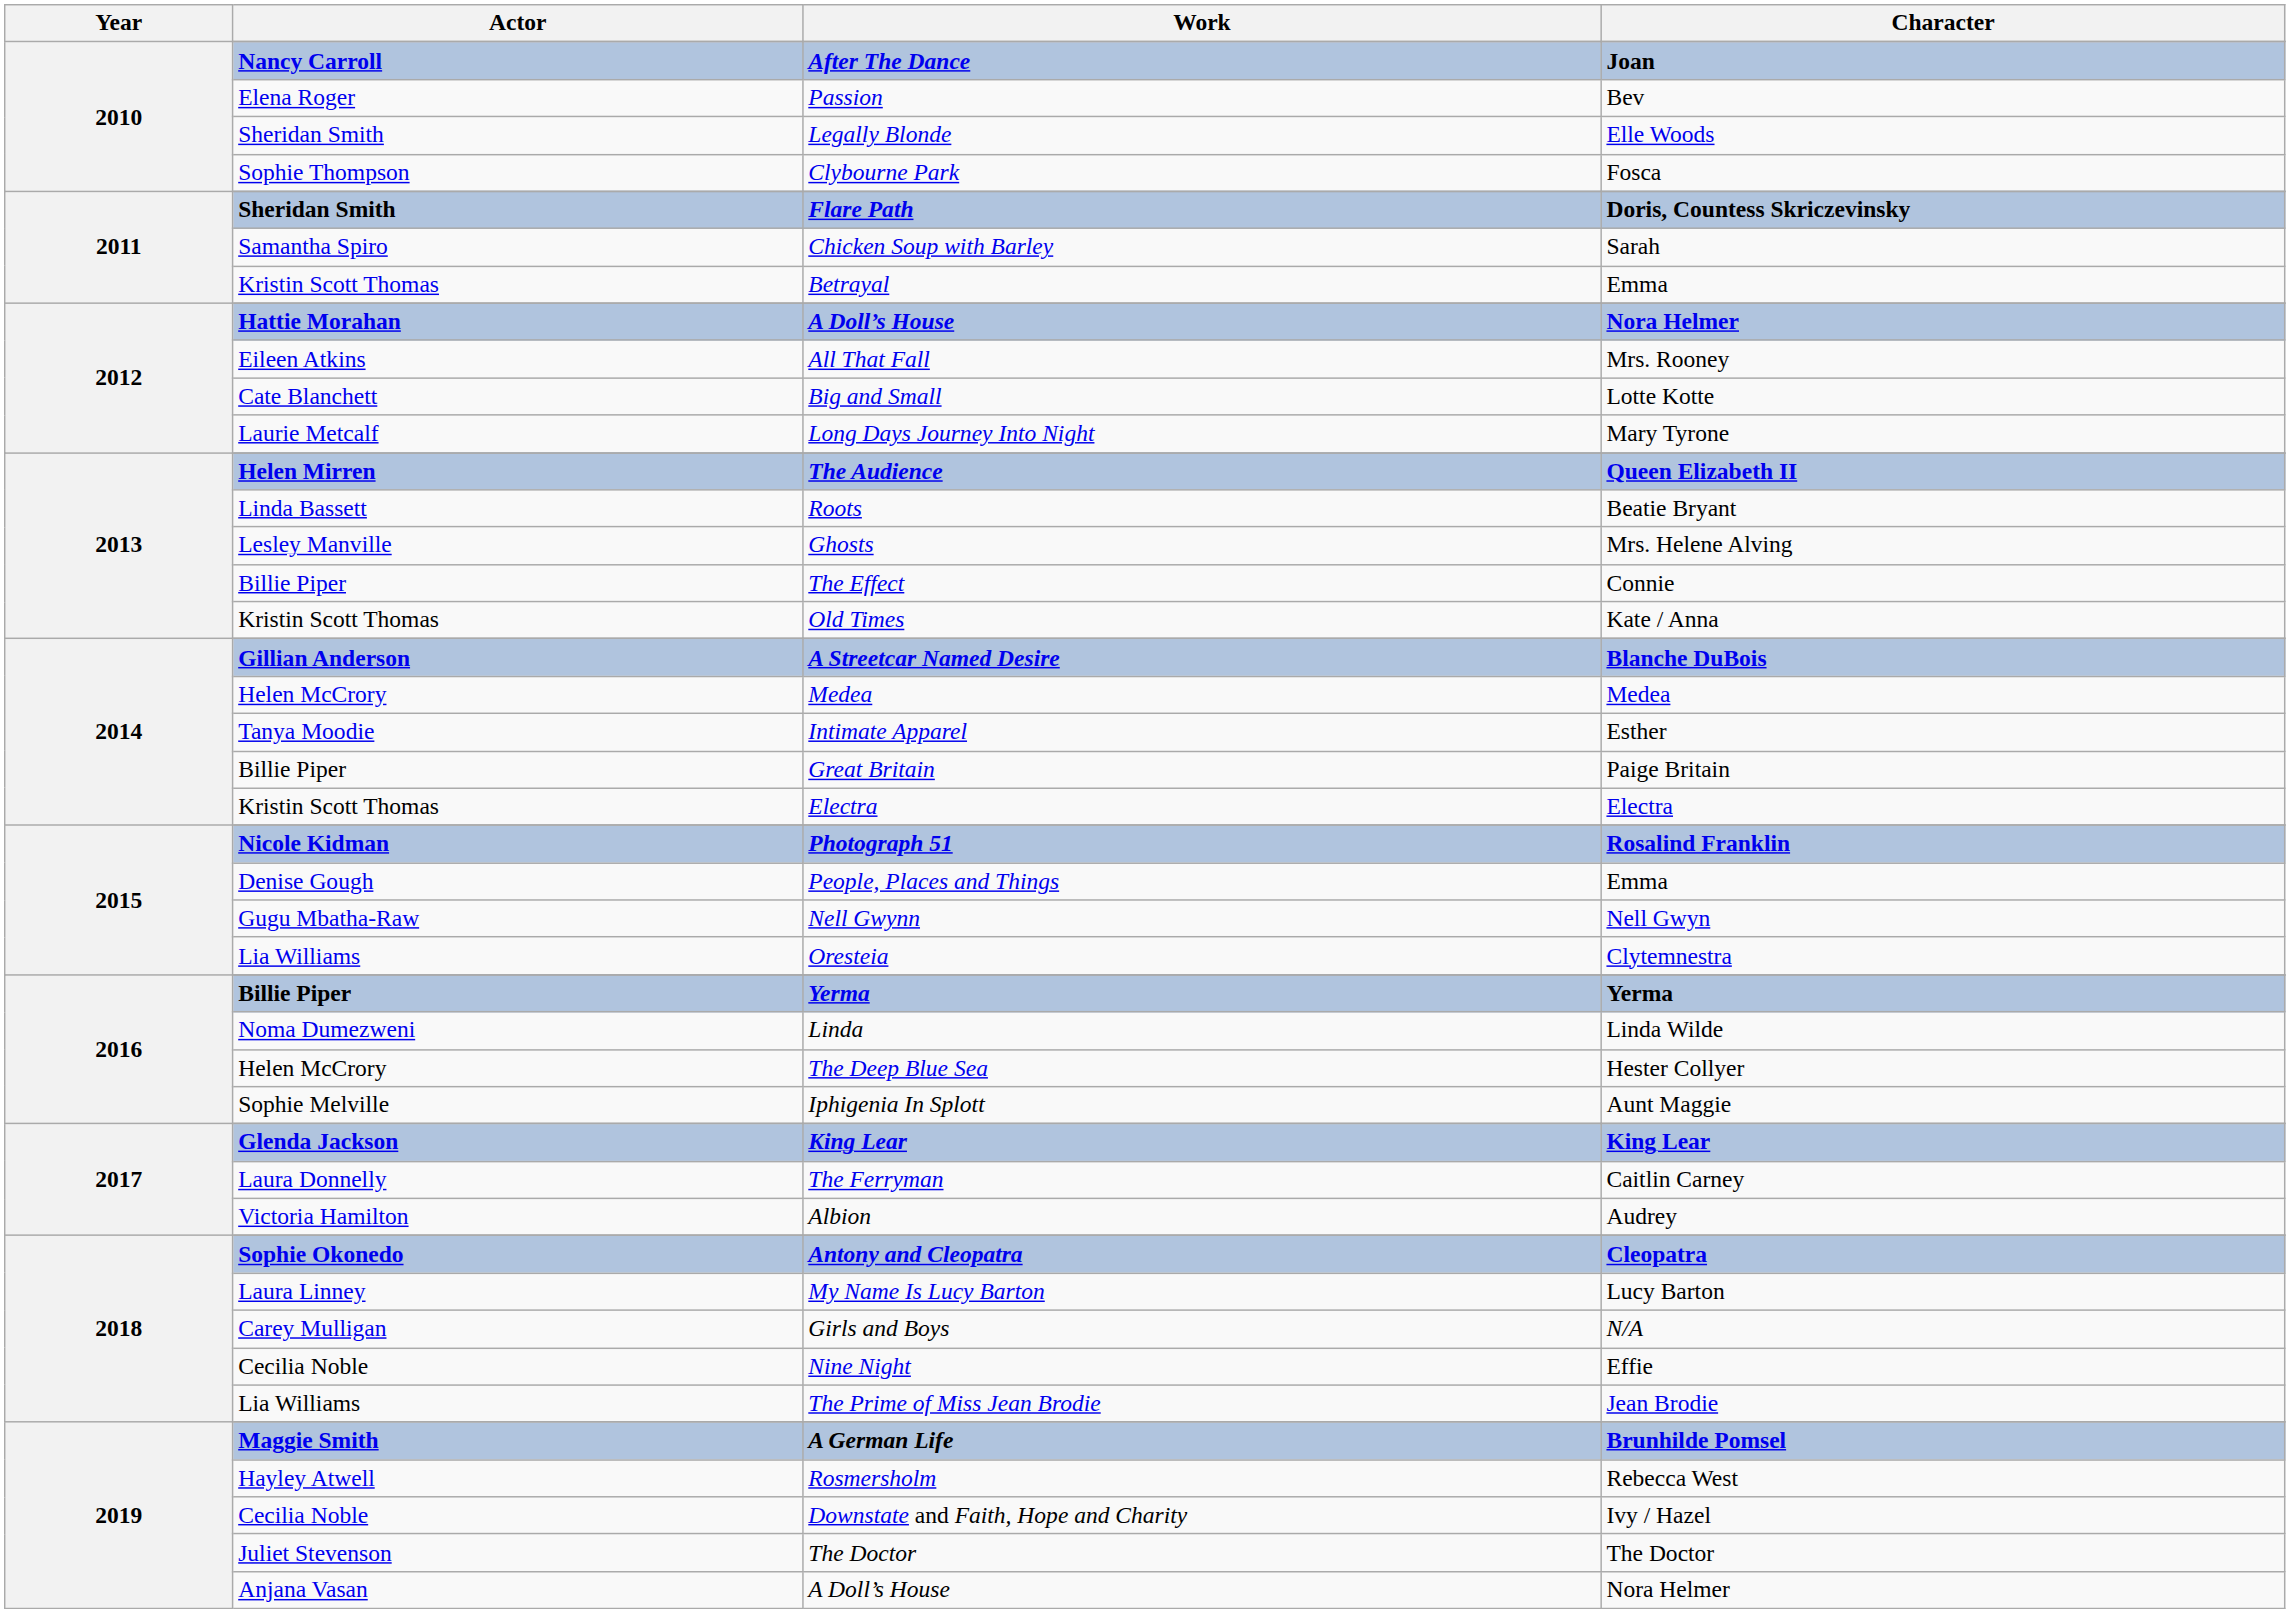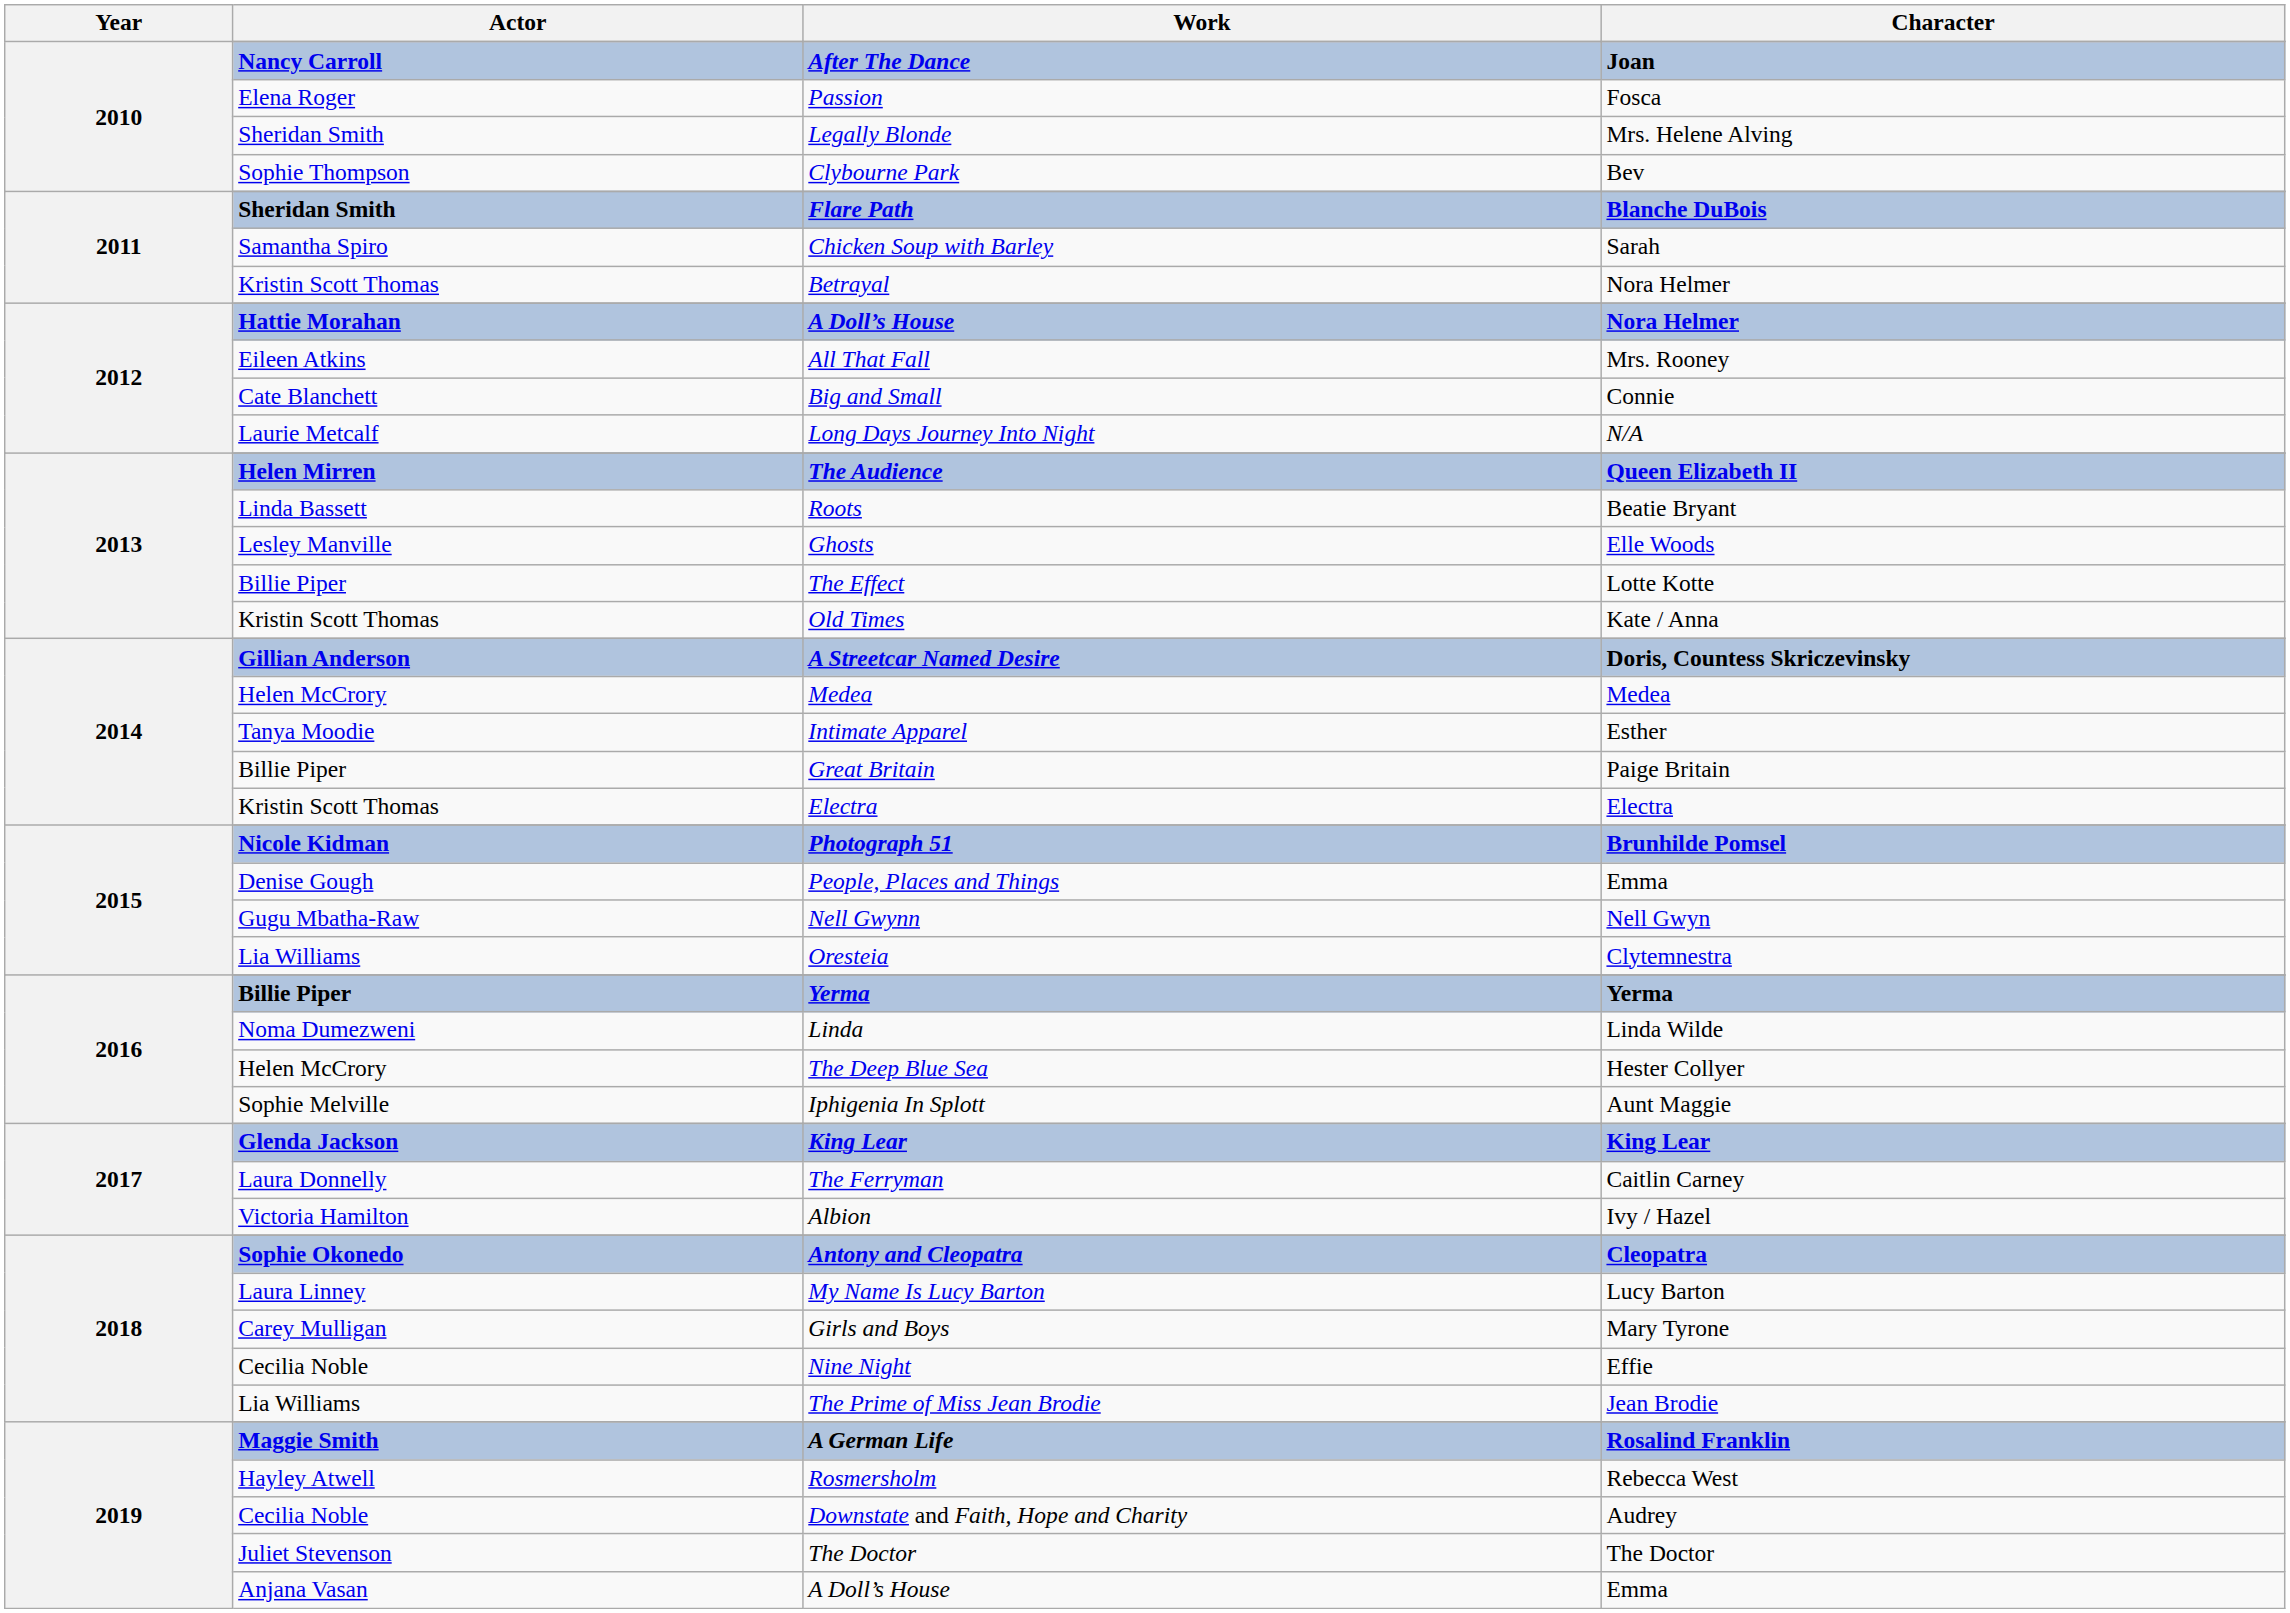Passion | Character: Bev -> Fosca
Legally Blonde | Character: Elle Woods -> Mrs. Helene Alving
Clybourne Park | Character: Fosca -> Bev
Flare Path | Character: Doris, Countess Skriczevinsky -> Blanche DuBois
Betrayal | Character: Emma -> Nora Helmer
Big and Small | Character: Lotte Kotte -> Connie
Long Days Journey Into Night | Character: Mary Tyrone -> N/A
Ghosts | Character: Mrs. Helene Alving -> Elle Woods
The Effect | Character: Connie -> Lotte Kotte
A Streetcar Named Desire | Character: Blanche DuBois -> Doris, Countess Skriczevinsky
Photograph 51 | Character: Rosalind Franklin -> Brunhilde Pomsel
Albion | Character: Audrey -> Ivy / Hazel
Girls and Boys | Character: N/A -> Mary Tyrone
A German Life | Character: Brunhilde Pomsel -> Rosalind Franklin
Downstate and Faith, Hope and Charity | Character: Ivy / Hazel -> Audrey
Anjana Vasan / A Doll’s House | Character: Nora Helmer -> Emma
